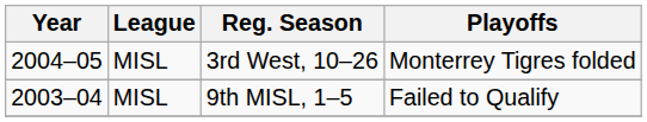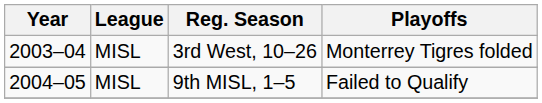3rd West, 10–26 | Year: 2004–05 -> 2003–04
9th MISL, 1–5 | Year: 2003–04 -> 2004–05
